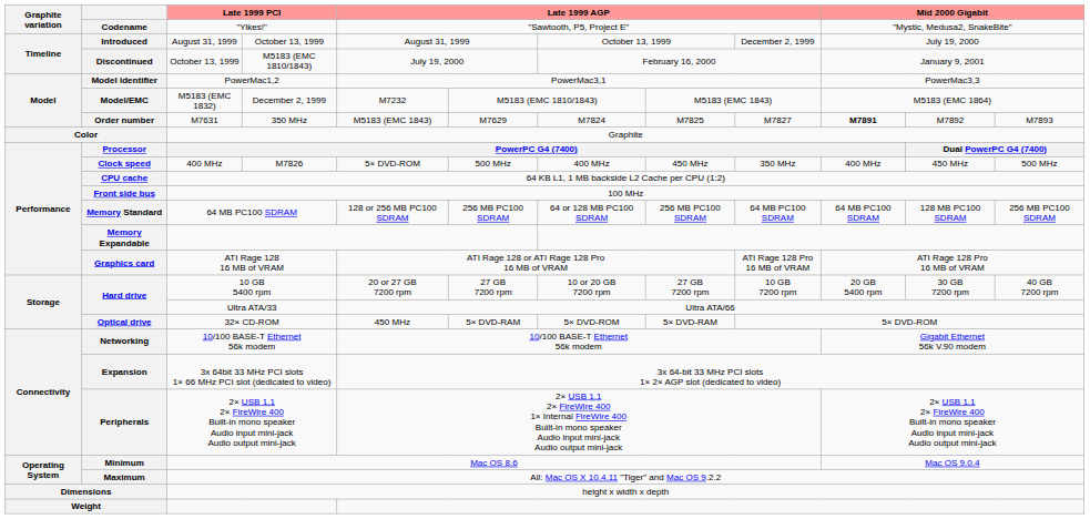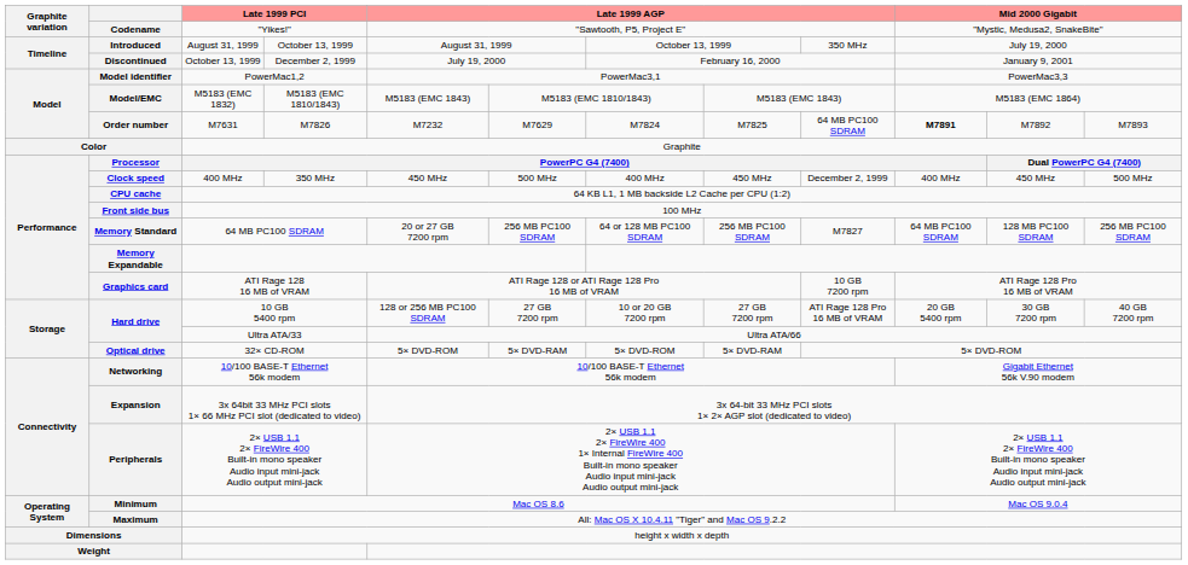Introduced | column 9: December 2, 1999 -> 350 MHz
Discontinued | column 4: M5183 (EMC 1810/1843) -> December 2, 1999
Model/EMC | column 4: December 2, 1999 -> M5183 (EMC 1810/1843)
Model/EMC | column 5: M7232 -> M5183 (EMC 1843)
Order number | column 4: 350 MHz -> M7826
Order number | column 5: M5183 (EMC 1843) -> M7232
Order number | column 9: M7827 -> 64 MB PC100 SDRAM
Clock speed | column 4: M7826 -> 350 MHz
Clock speed | column 5: 5× DVD-ROM -> 450 MHz
Clock speed | column 9: 350 MHz -> December 2, 1999
Memory Standard | column 5: 128 or 256 MB PC100 SDRAM -> 20 or 27 GB 7200 rpm
Memory Standard | column 9: 64 MB PC100 SDRAM -> M7827
Graphics card | column 9: ATI Rage 128 Pro 16 MB of VRAM -> 10 GB 7200 rpm
Hard drive / 10 GB 5400 rpm | column 5: 20 or 27 GB 7200 rpm -> 128 or 256 MB PC100 SDRAM
Hard drive / 10 GB 5400 rpm | column 9: 10 GB 7200 rpm -> ATI Rage 128 Pro 16 MB of VRAM
Optical drive | column 5: 450 MHz -> 5× DVD-ROM
